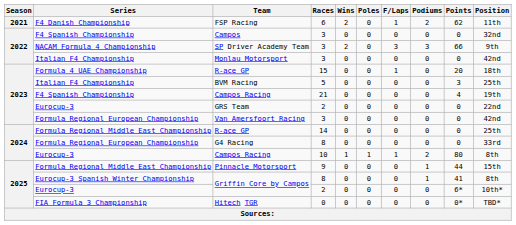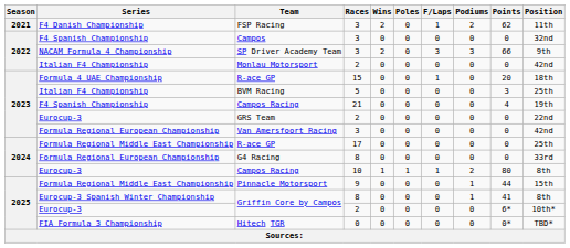FSP Racing | Races: 6 -> 3
Monlau Motorsport | Races: 3 -> 2
Formula Regional Middle East Championship / R-ace GP | Races: 14 -> 17
